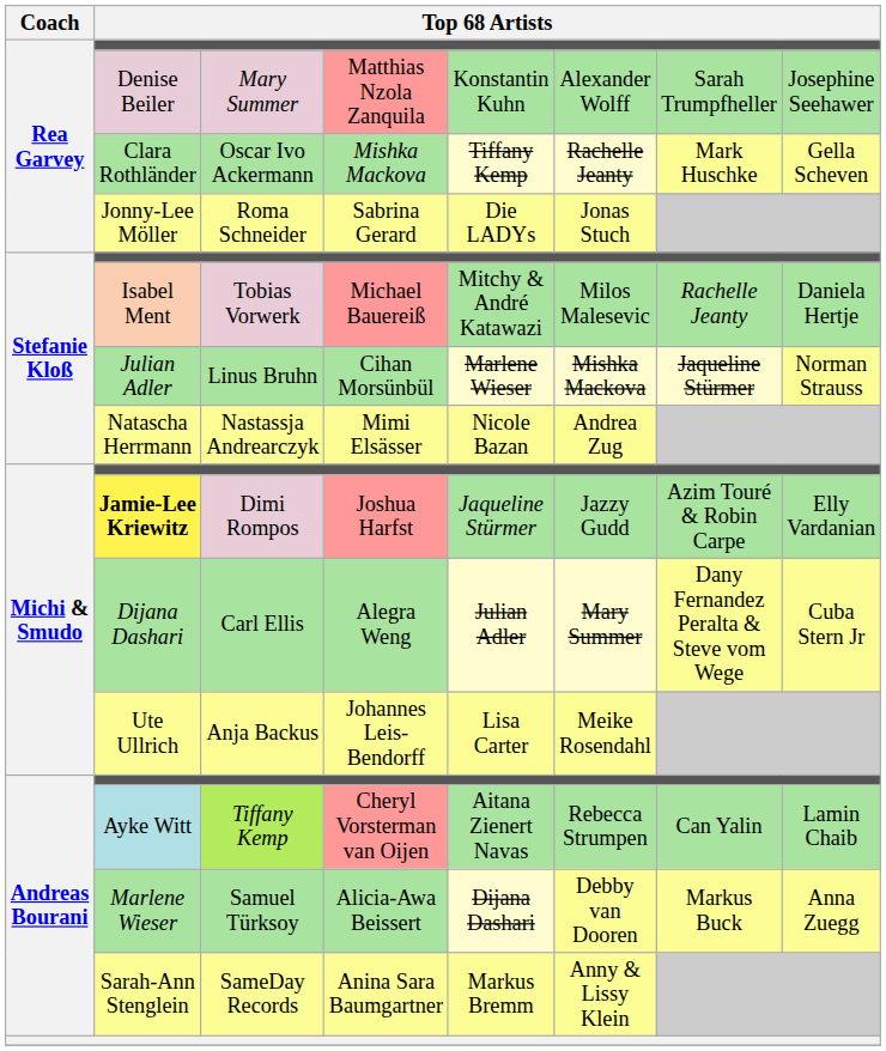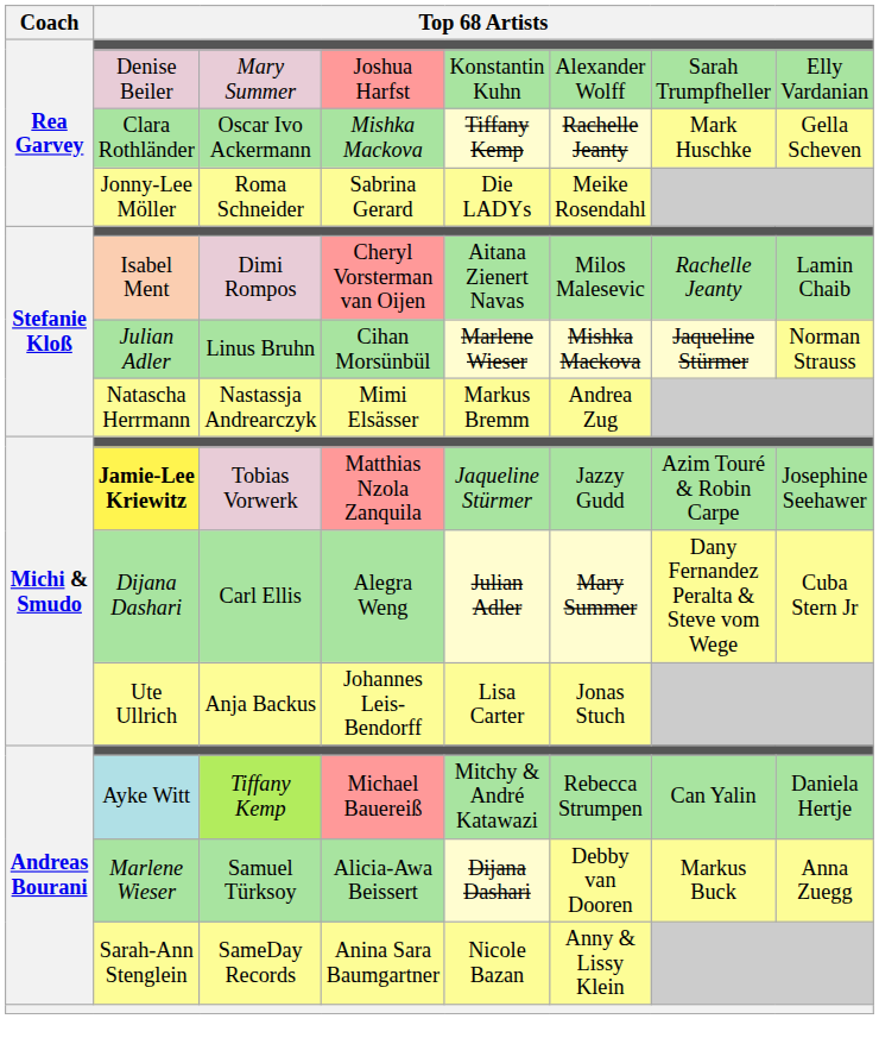Denise Beiler | column 4: Matthias Nzola Zanquila -> Joshua Harfst
Denise Beiler | column 8: Josephine Seehawer -> Elly Vardanian
Jonny-Lee Möller | column 6: Jonas Stuch -> Meike Rosendahl
Isabel Ment | column 3: Tobias Vorwerk -> Dimi Rompos
Isabel Ment | column 4: Michael Bauereiß -> Cheryl Vorsterman van Oijen
Isabel Ment | column 5: Mitchy & André Katawazi -> Aitana Zienert Navas
Isabel Ment | column 8: Daniela Hertje -> Lamin Chaib
Natascha Herrmann | column 5: Nicole Bazan -> Markus Bremm
Jamie-Lee Kriewitz | column 3: Dimi Rompos -> Tobias Vorwerk
Jamie-Lee Kriewitz | column 4: Joshua Harfst -> Matthias Nzola Zanquila
Jamie-Lee Kriewitz | column 8: Elly Vardanian -> Josephine Seehawer
Ute Ullrich | column 6: Meike Rosendahl -> Jonas Stuch
Ayke Witt | column 4: Cheryl Vorsterman van Oijen -> Michael Bauereiß
Ayke Witt | column 5: Aitana Zienert Navas -> Mitchy & André Katawazi
Ayke Witt | column 8: Lamin Chaib -> Daniela Hertje
Sarah-Ann Stenglein | column 5: Markus Bremm -> Nicole Bazan
